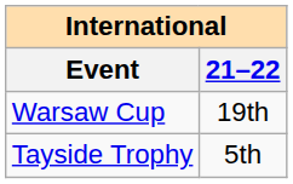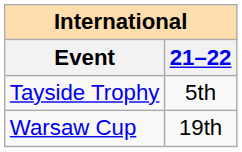rows swapped: Warsaw Cup <-> Tayside Trophy
